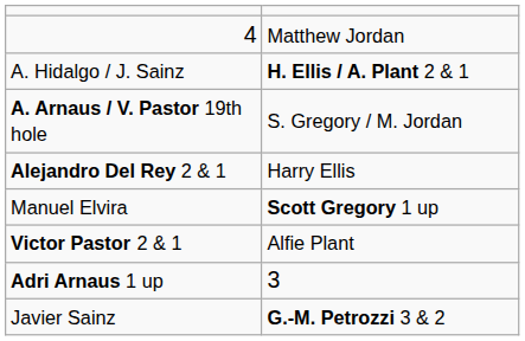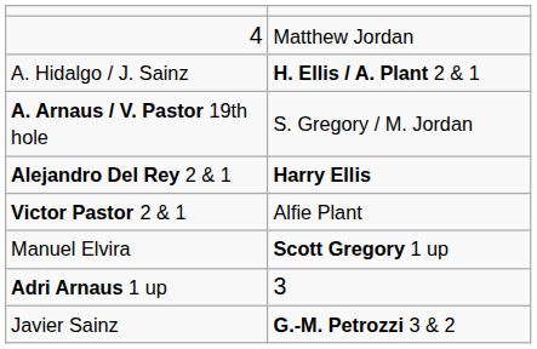Alejandro Del Rey 2 & 1 | column 2: normal -> bold
rows swapped: Manuel Elvira <-> Victor Pastor 2 & 1
